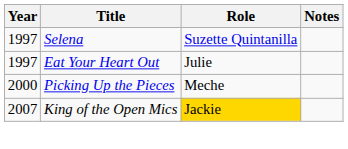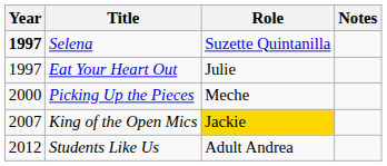Selena | Year: normal -> bold
+ row: 2012 | Students Like Us | Adult Andrea
